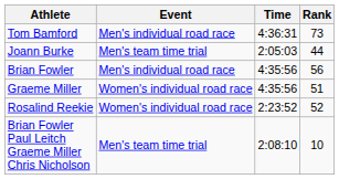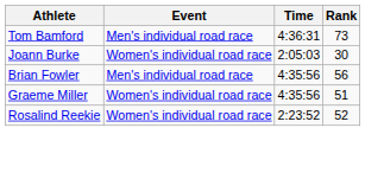Joann Burke | Event: Men's team time trial -> Women's individual road race
Joann Burke | Rank: 44 -> 30
- row: Brian Fowler Paul Leitch Graeme Miller Chris Nicholson | Men's team time trial | 2:08:10 | 10
